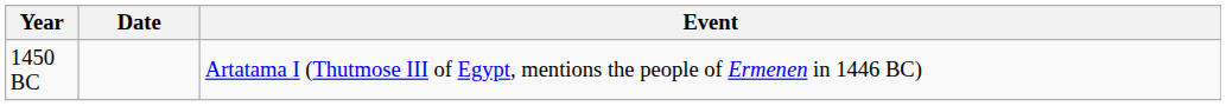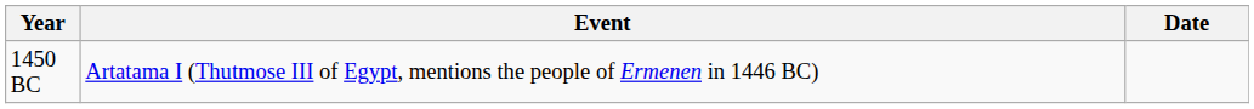columns swapped: Date <-> Event
